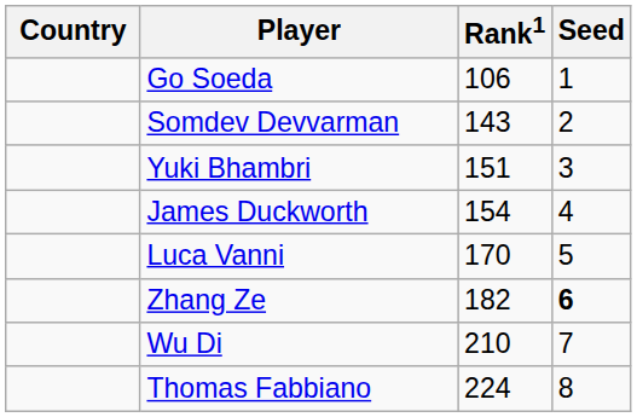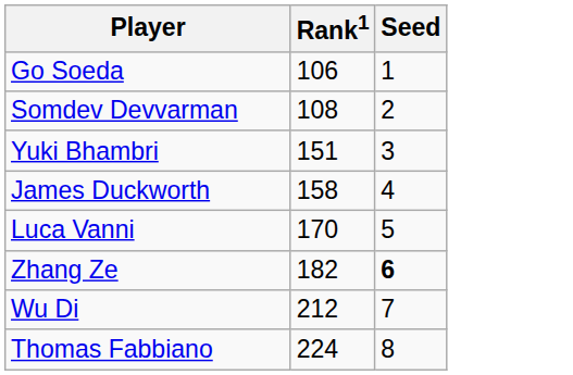- column: Country
Somdev Devvarman | Rank1: 143 -> 108
James Duckworth | Rank1: 154 -> 158
Wu Di | Rank1: 210 -> 212
